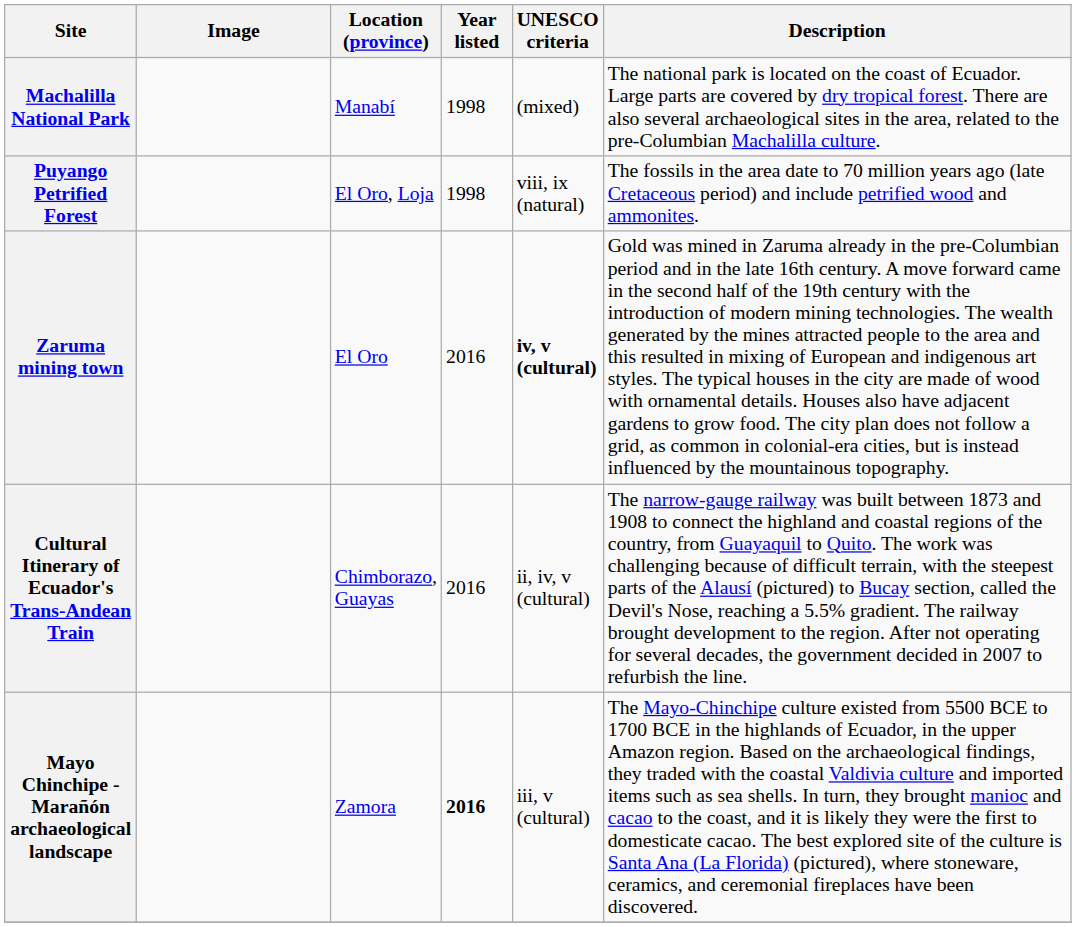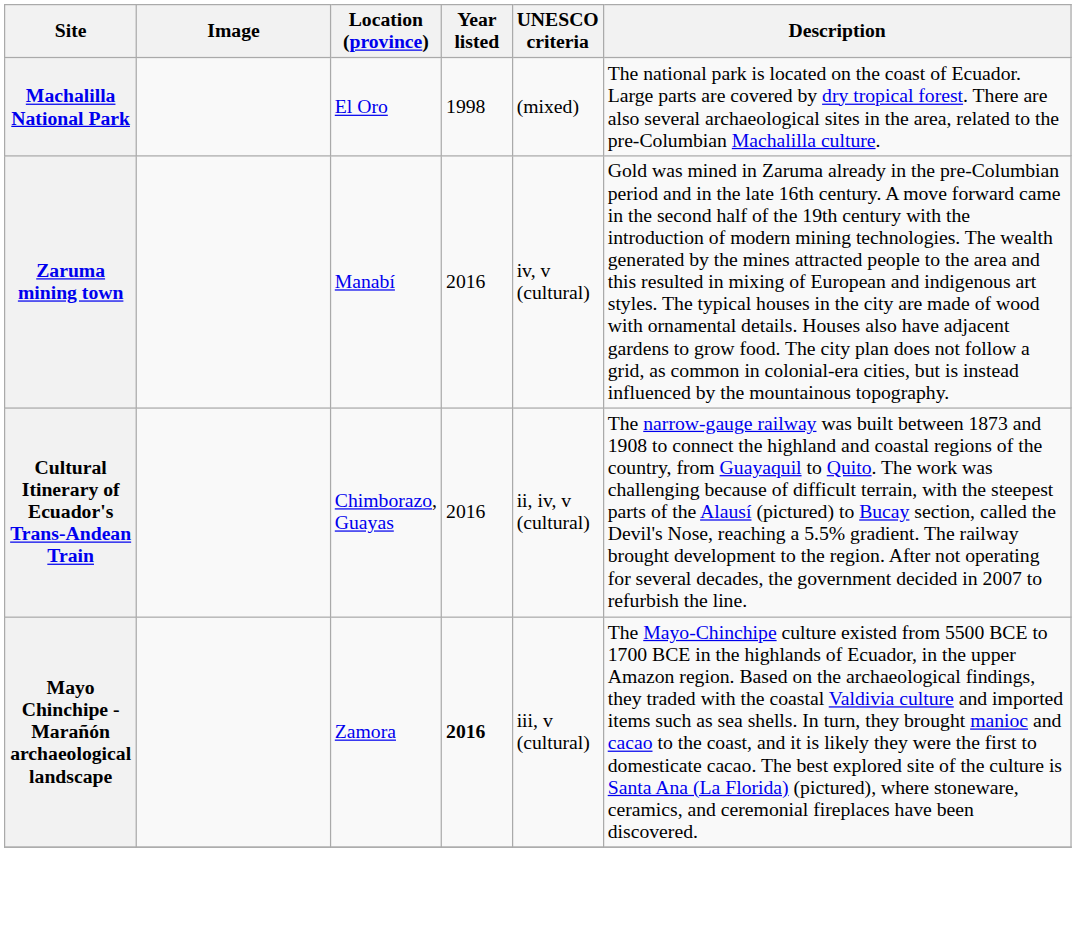Machalilla National Park | Location (province): Manabí -> El Oro
- row: Puyango Petrified Forest | El Oro, Loja | 1998 | viii, ix (natural) | The fossils in the area date to 70 million years ago (late Cretaceous period) and include petrified wood and ammonites.
Zaruma mining town | Location (province): El Oro -> Manabí
Zaruma mining town | UNESCO criteria: bold -> normal
